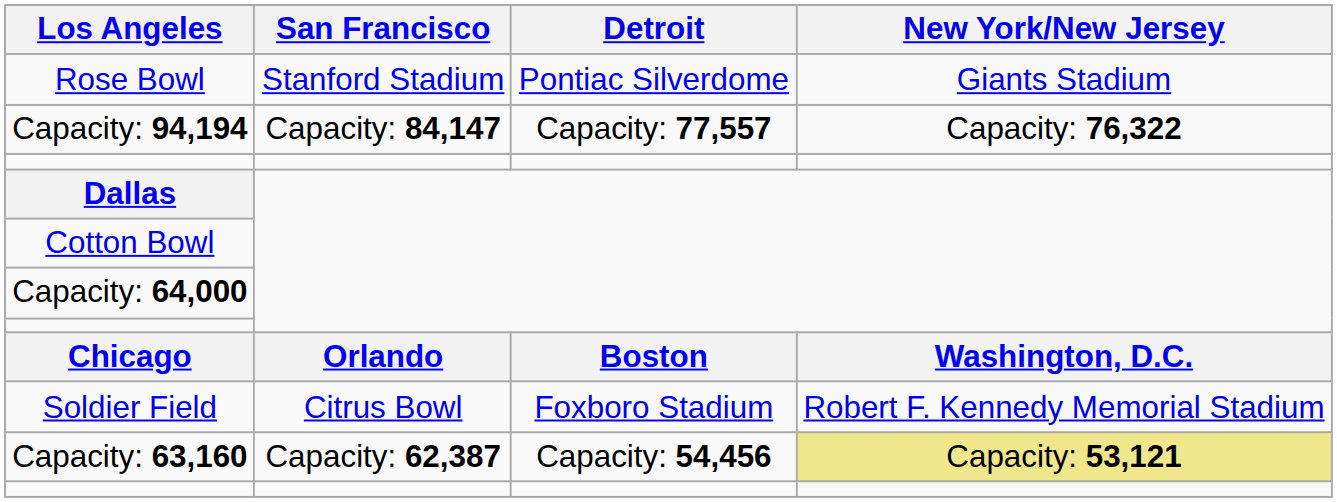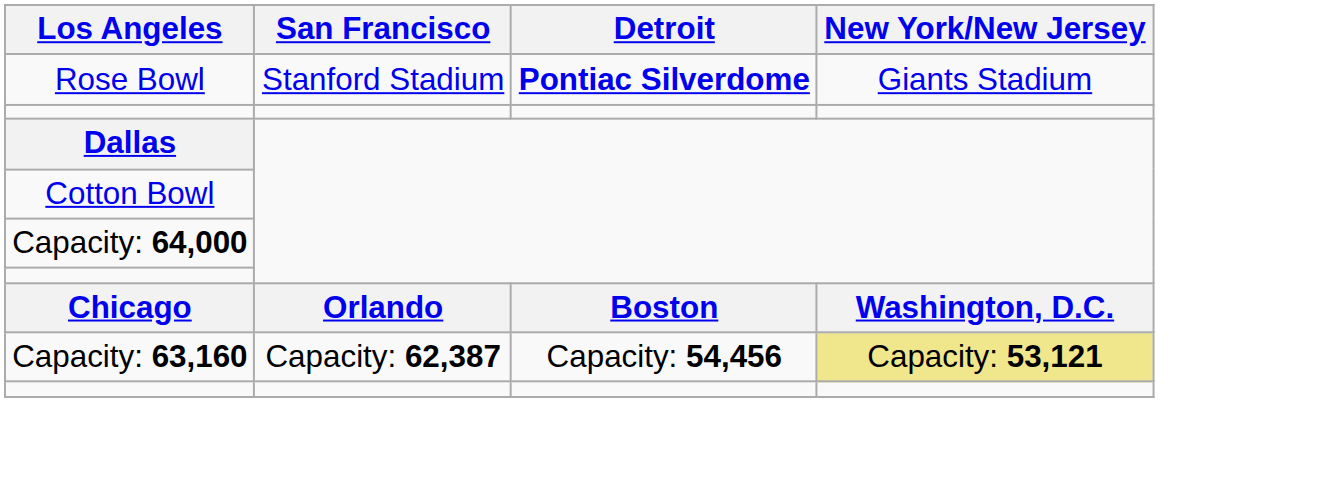Rose Bowl | Detroit: normal -> bold
- row: Capacity: 94,194 | Capacity: 84,147 | Capacity: 77,557 | Capacity: 76,322
- row: Soldier Field | Citrus Bowl | Foxboro Stadium | Robert F. Kennedy Memorial Stadium
